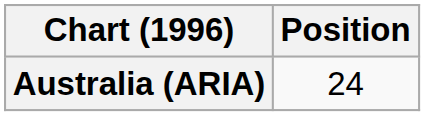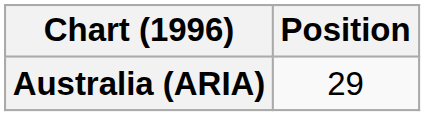Australia (ARIA) | Position: 24 -> 29
